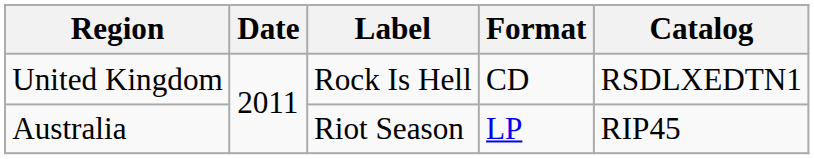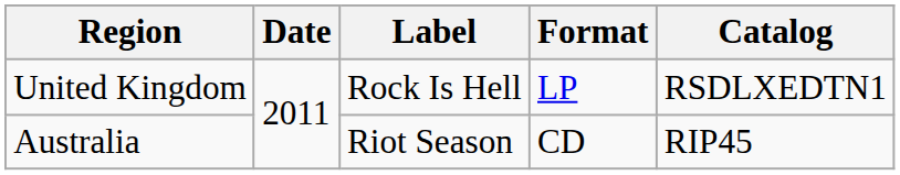United Kingdom | Format: CD -> LP
Australia | Format: LP -> CD
